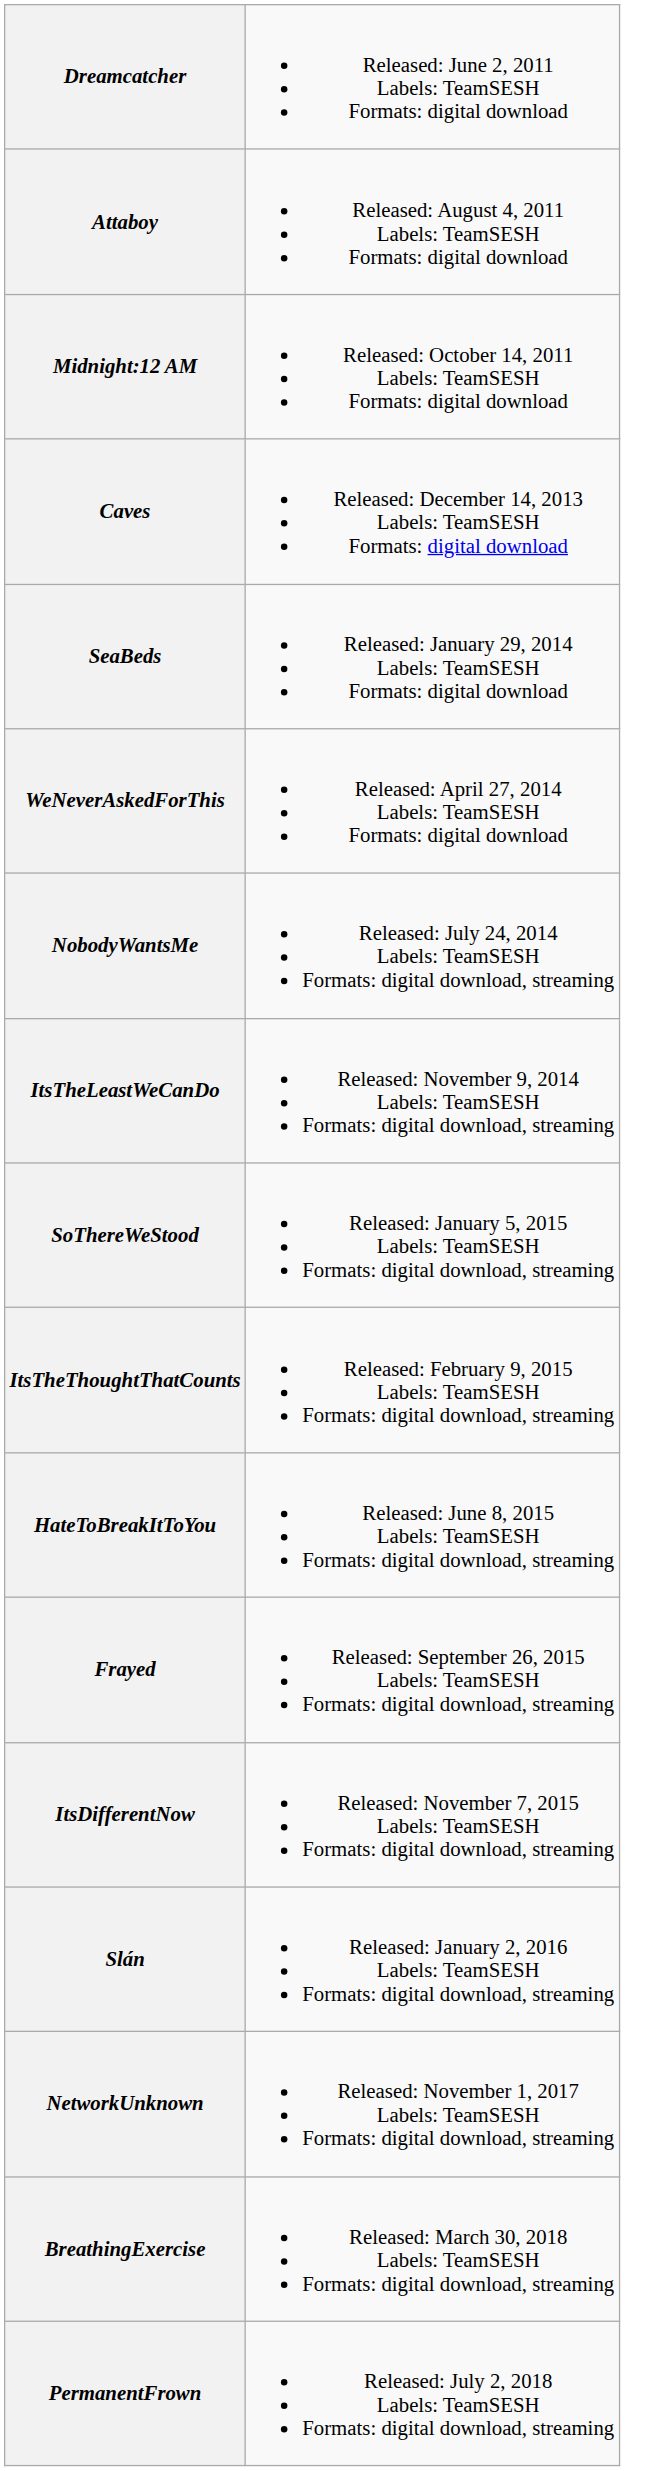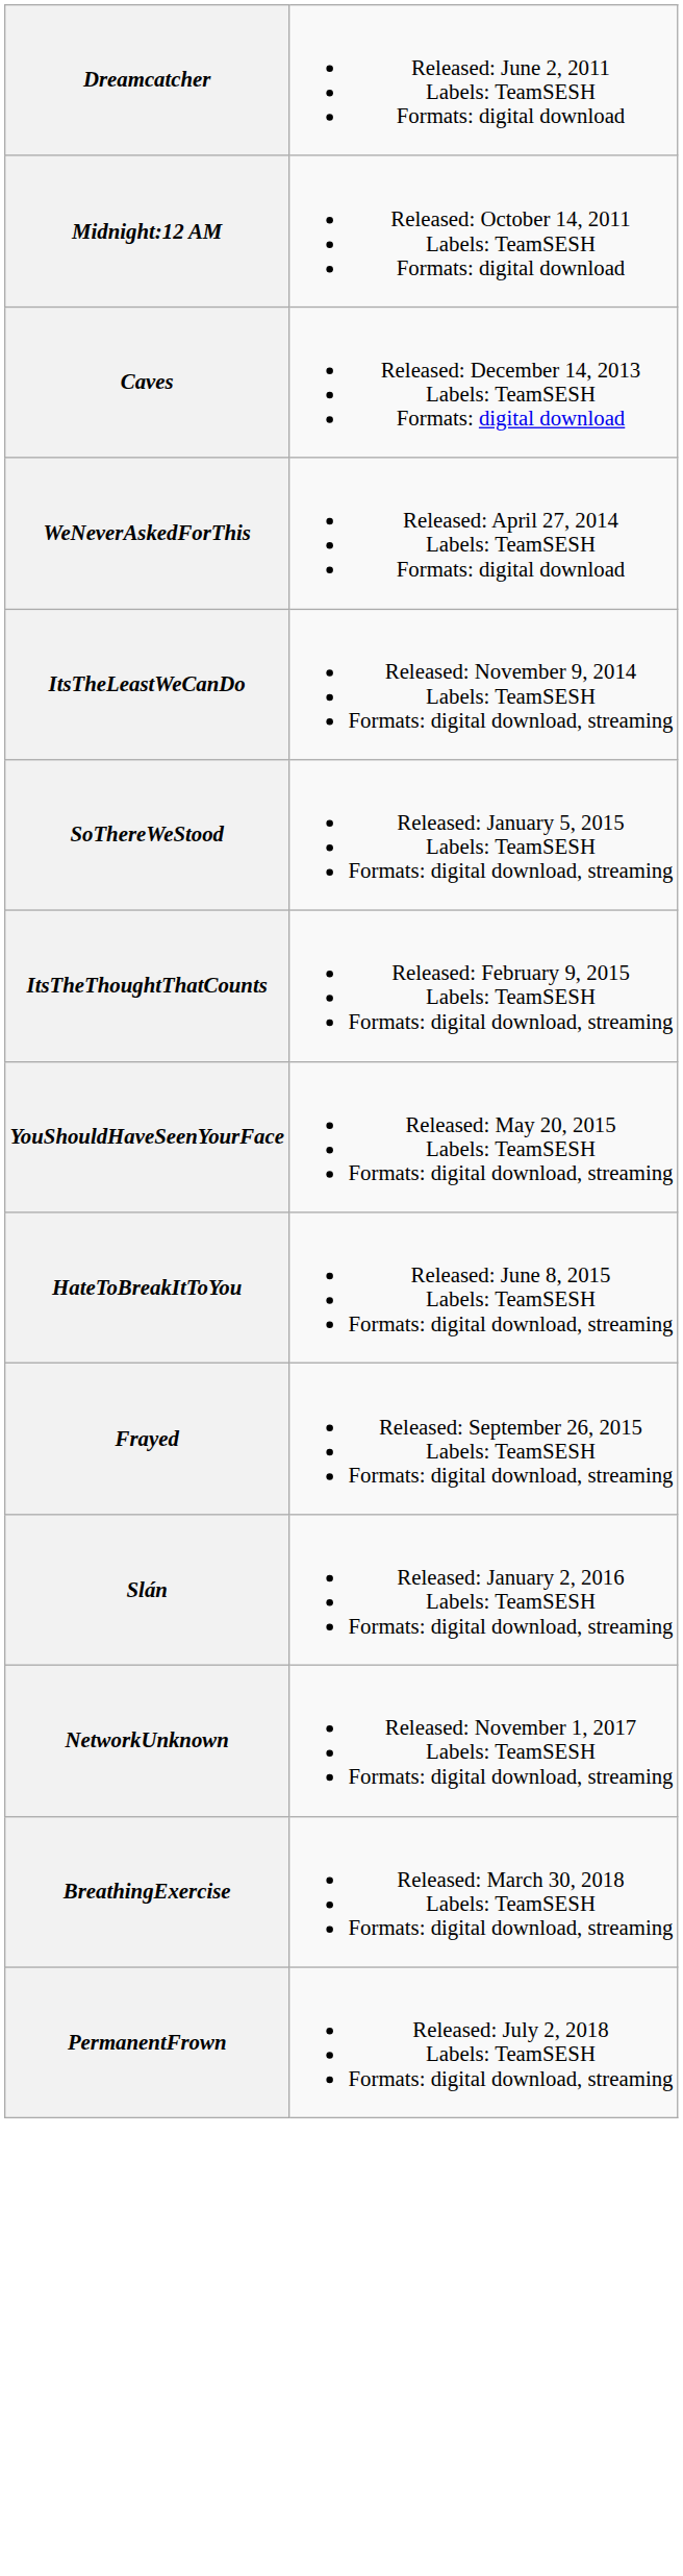- row: Attaboy | Released: August 4, 2011 Labels: TeamSESH Formats: digital download
- row: SeaBeds | Released: January 29, 2014 Labels: TeamSESH Formats: digital download
- row: NobodyWantsMe | Released: July 24, 2014 Labels: TeamSESH Formats: digital download, streaming
+ row: YouShouldHaveSeenYourFace | Released: May 20, 2015 Labels: TeamSESH Formats: digital download, streaming
- row: ItsDifferentNow | Released: November 7, 2015 Labels: TeamSESH Formats: digital download, streaming
